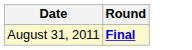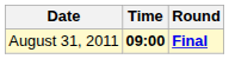+ column: Time | 09:00
